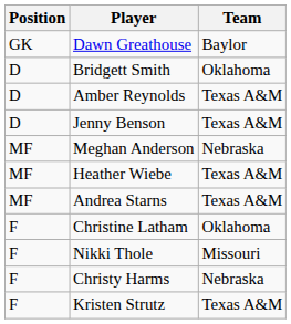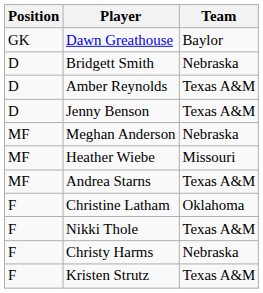Bridgett Smith | Team: Oklahoma -> Nebraska
Heather Wiebe | Team: Texas A&M -> Missouri
Nikki Thole | Team: Missouri -> Texas A&M
